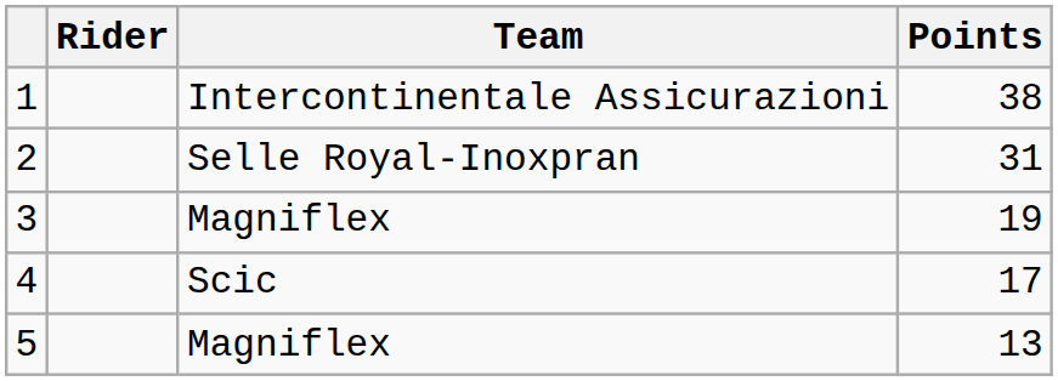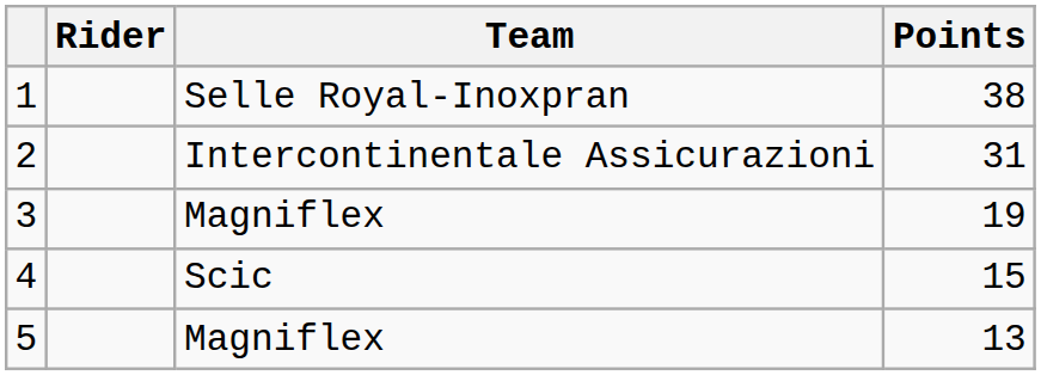1 | Team: Intercontinentale Assicurazioni -> Selle Royal-Inoxpran
2 | Team: Selle Royal-Inoxpran -> Intercontinentale Assicurazioni
4 | Points: 17 -> 15
